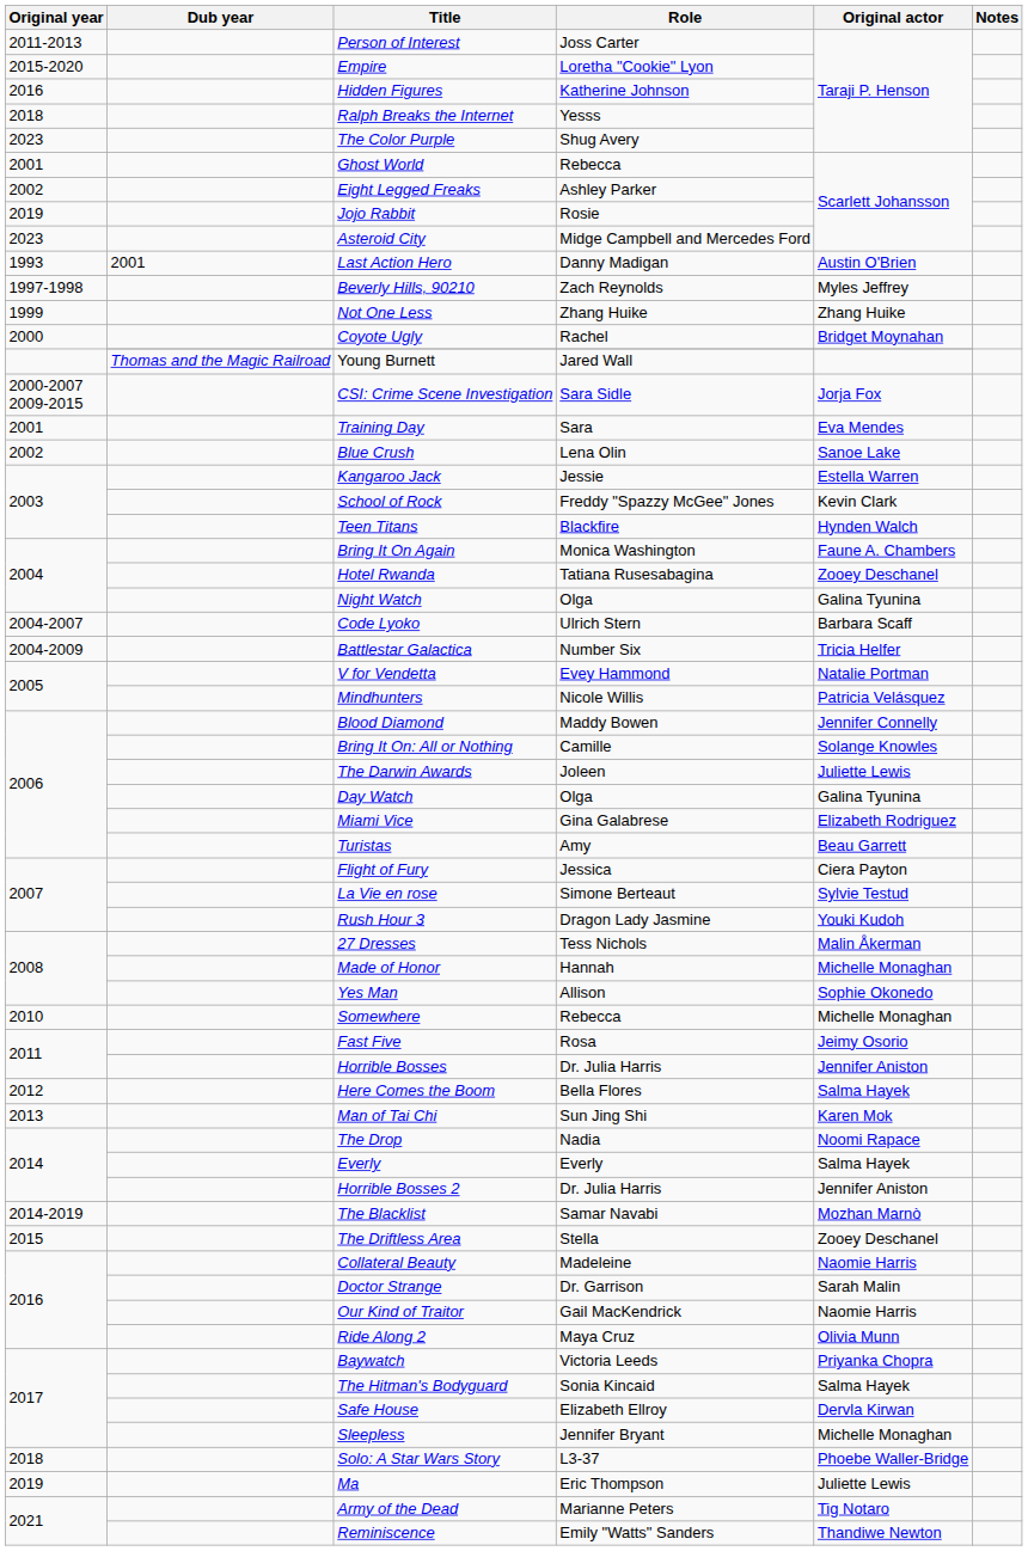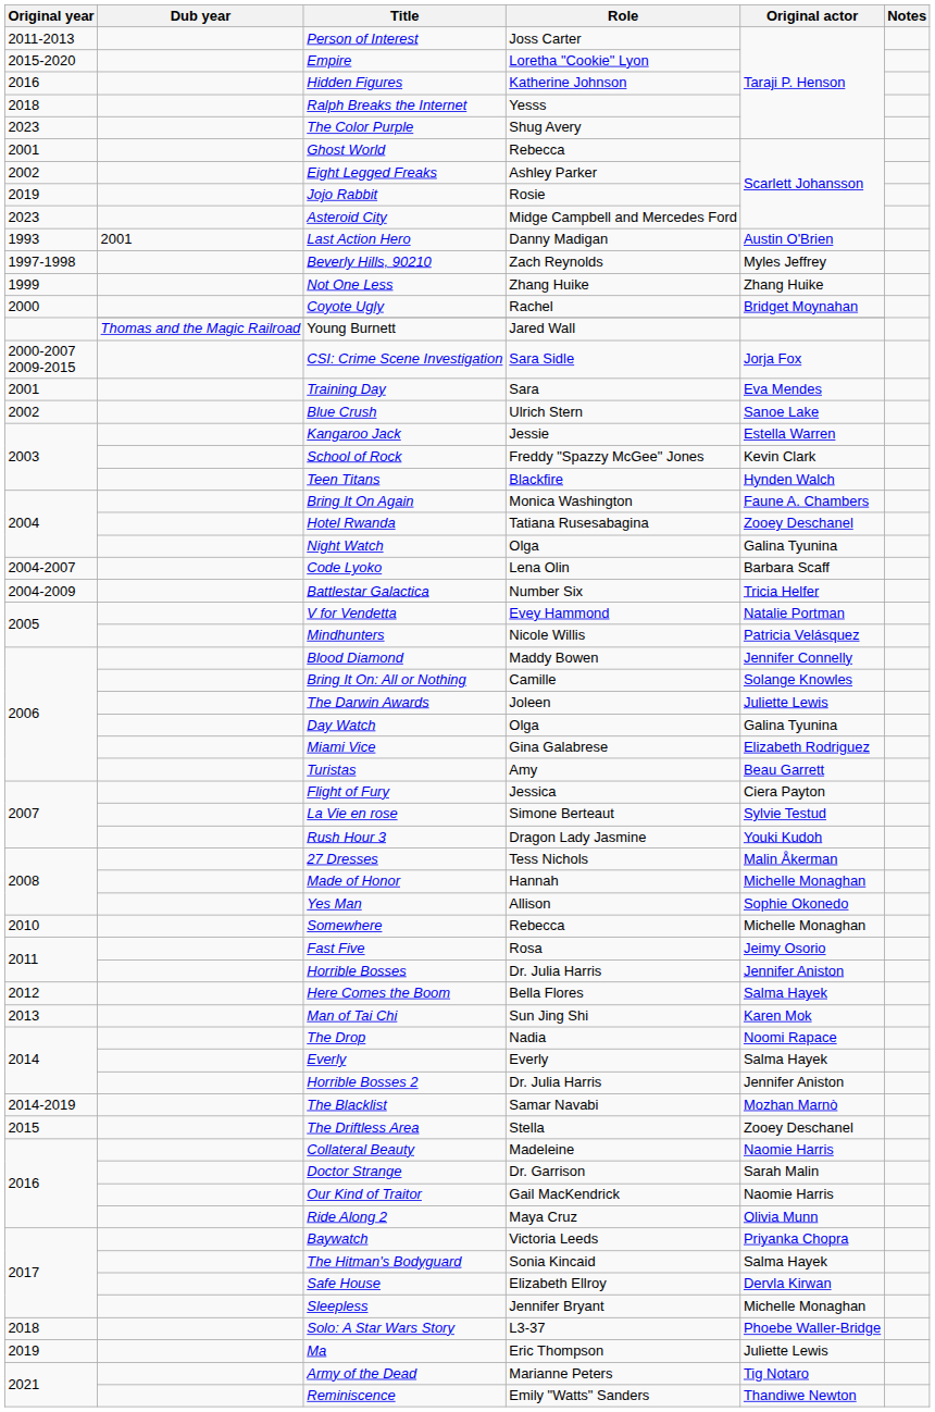Blue Crush | Role: Lena Olin -> Ulrich Stern
Code Lyoko | Role: Ulrich Stern -> Lena Olin
